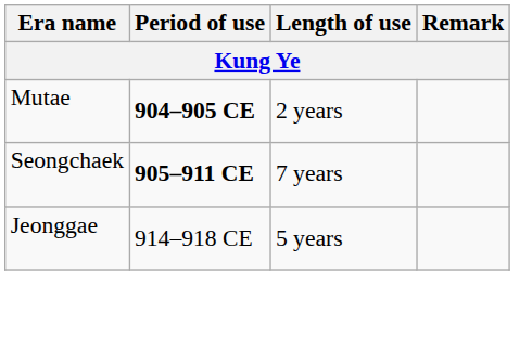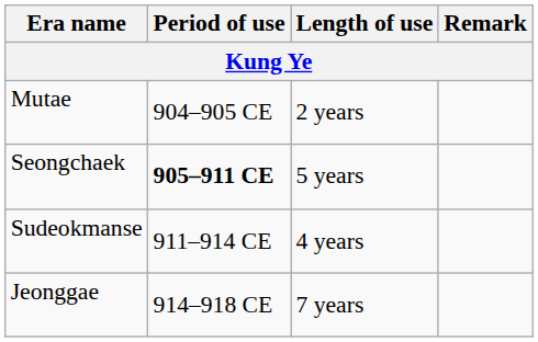Mutae | Period of use: bold -> normal
Seongchaek | Length of use: 7 years -> 5 years
+ row: Sudeokmanse | 911–914 CE | 4 years
Jeonggae | Length of use: 5 years -> 7 years
